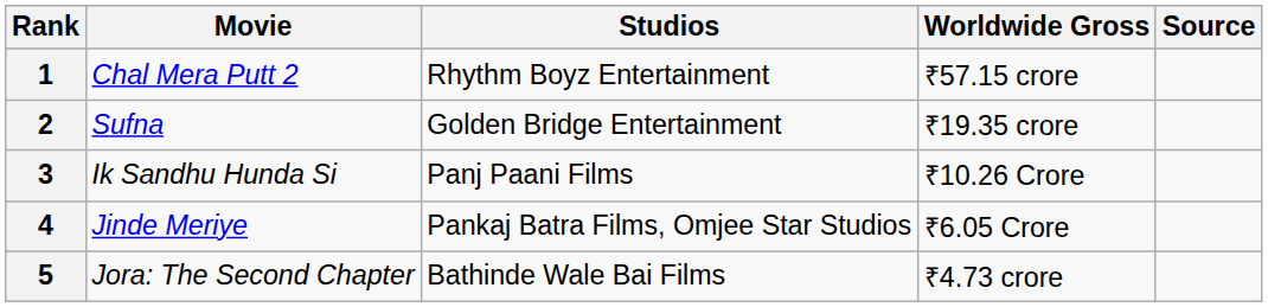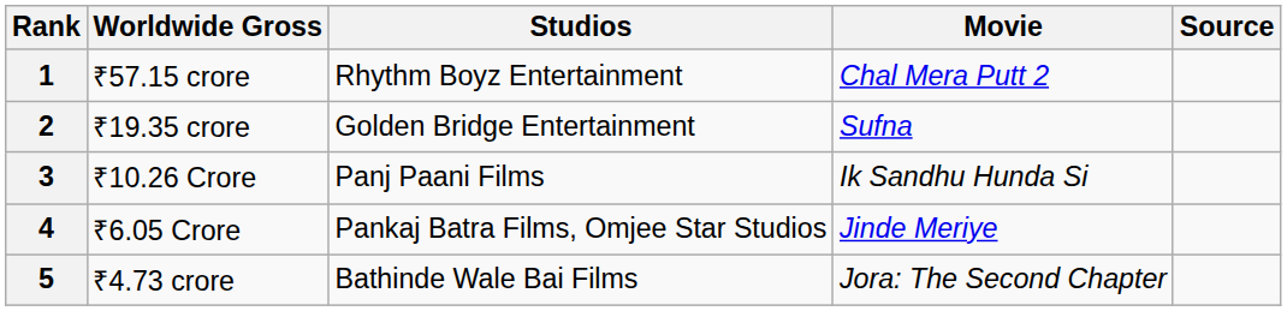columns swapped: Movie <-> Worldwide Gross
